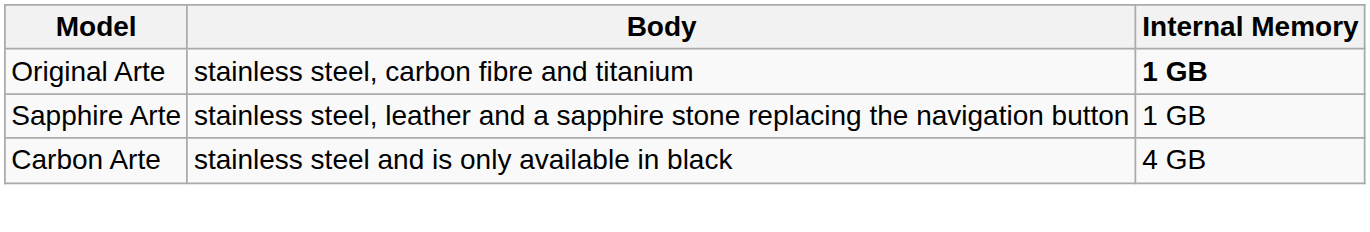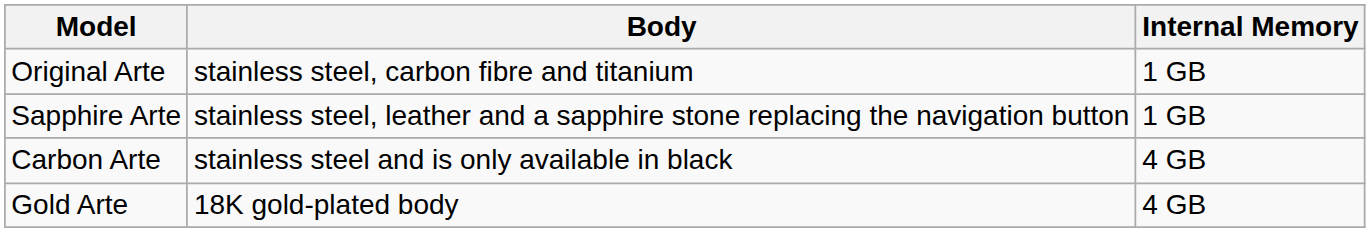Original Arte | Internal Memory: bold -> normal
+ row: Gold Arte | 18K gold-plated body | 4 GB
